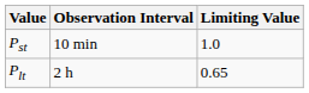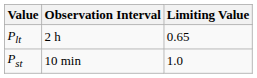rows swapped: Pst <-> Plt
